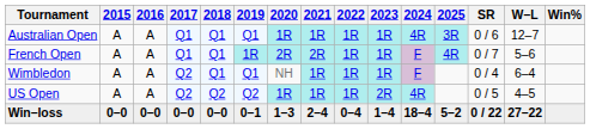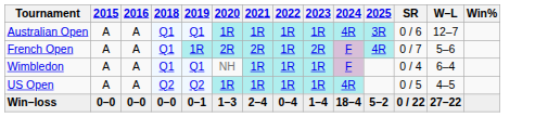- column: 2017 | Q1 | Q1 | Q2 | Q2 | 0–0
French Open | 2023: 1R -> 2R
US Open | 2023: 2R -> 1R
